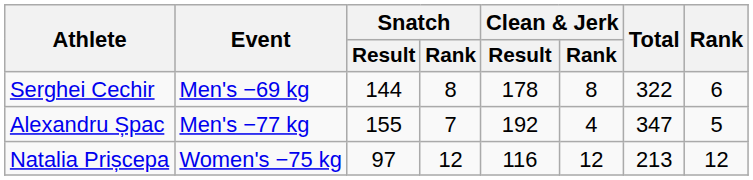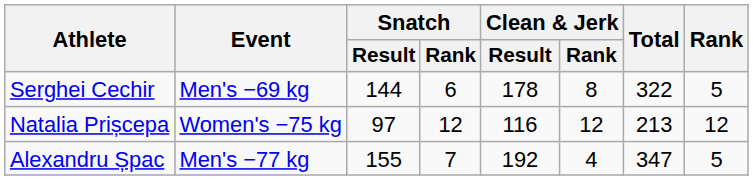Serghei Cechir | Snatch / Rank: 8 -> 6
Serghei Cechir | Rank: 6 -> 5
rows swapped: Alexandru Șpac <-> Natalia Prișcepa
